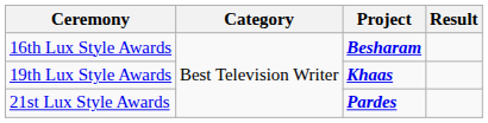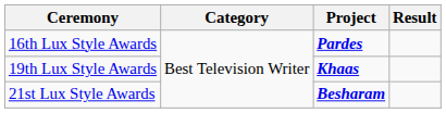16th Lux Style Awards | Project: Besharam -> Pardes
21st Lux Style Awards | Project: Pardes -> Besharam
